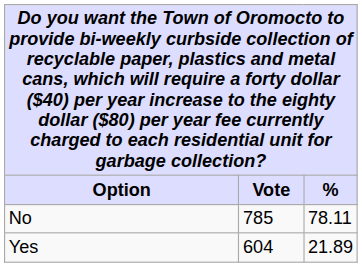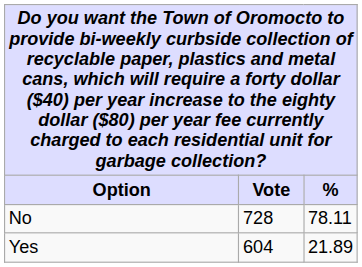No | Vote: 785 -> 728
